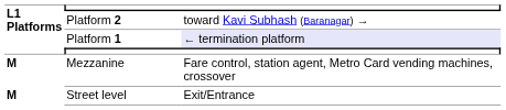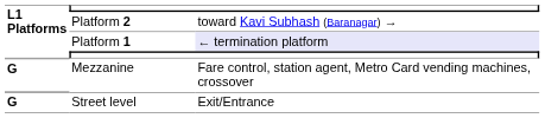Mezzanine | L1 Platforms: M -> G
Street level | L1 Platforms: M -> G
